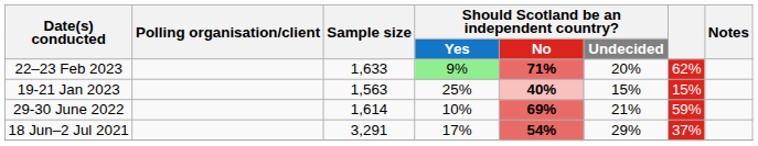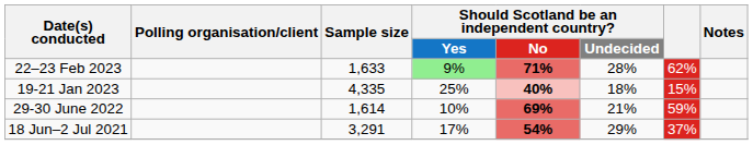22–23 Feb 2023 | Should Scotland be an independent country? / Undecided: 20% -> 28%
19-21 Jan 2023 | Sample size: 1,563 -> 4,335
19-21 Jan 2023 | Should Scotland be an independent country? / Undecided: 15% -> 18%
